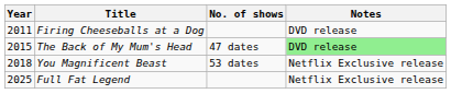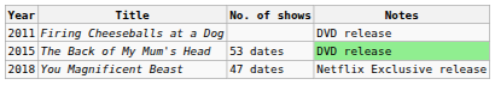The Back of My Mum's Head | No. of shows: 47 dates -> 53 dates
You Magnificent Beast | No. of shows: 53 dates -> 47 dates
- row: 2025 | Full Fat Legend | Netflix Exclusive release
